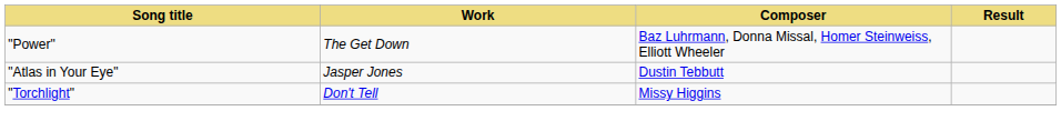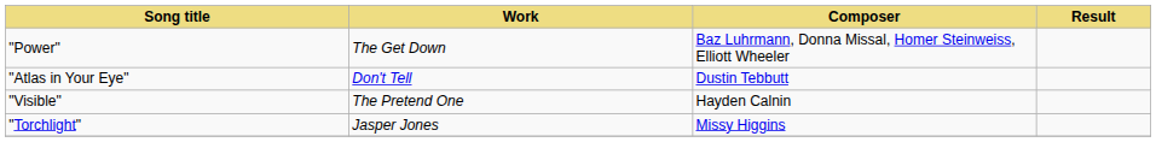"Atlas in Your Eye" | Work: Jasper Jones -> Don't Tell
+ row: "Visible" | The Pretend One | Hayden Calnin
"Torchlight" | Work: Don't Tell -> Jasper Jones
